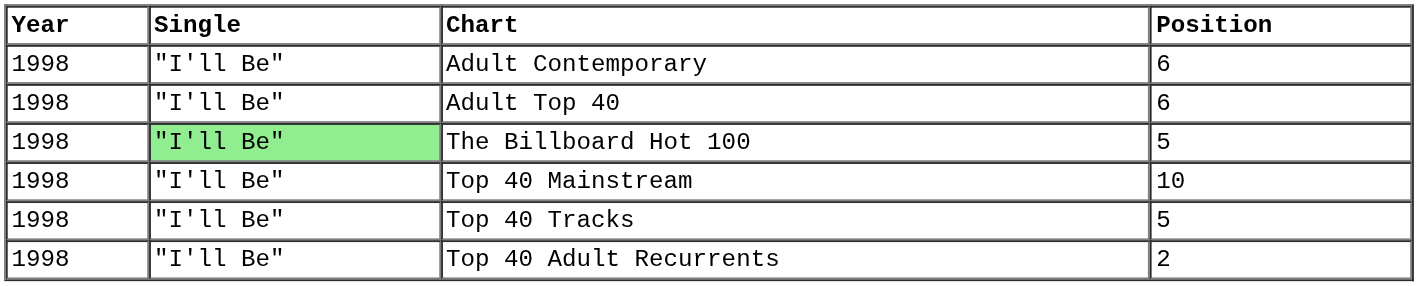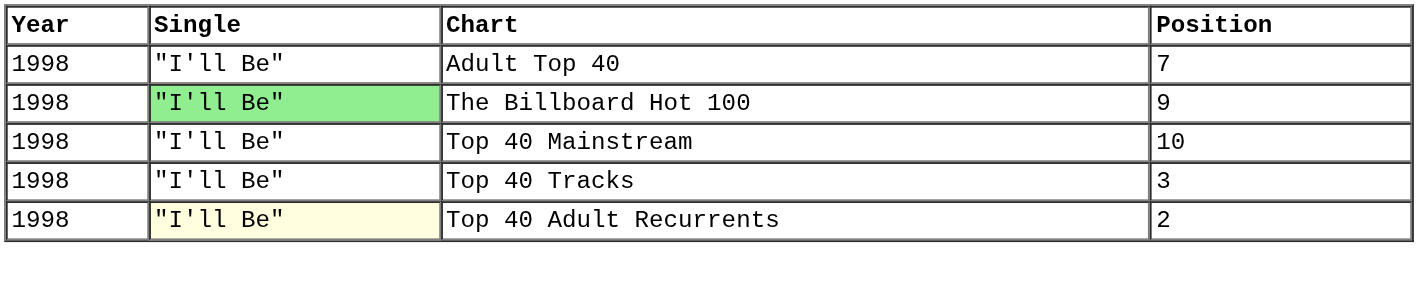- row: 1998 | "I'll Be" | Adult Contemporary | 6
Adult Top 40 | Position: 6 -> 7
The Billboard Hot 100 | Position: 5 -> 9
Top 40 Tracks | Position: 5 -> 3
Top 40 Adult Recurrents | Single: no background -> lightyellow background
